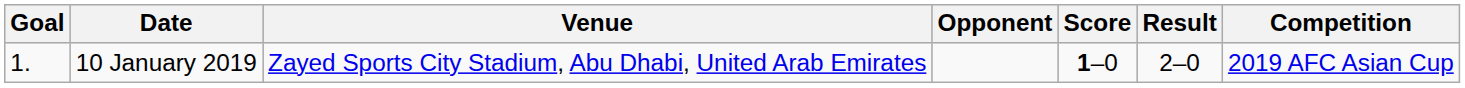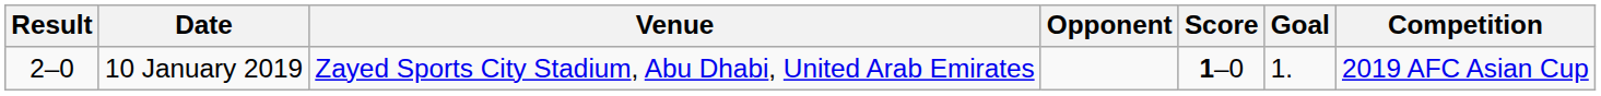columns swapped: Goal <-> Result
